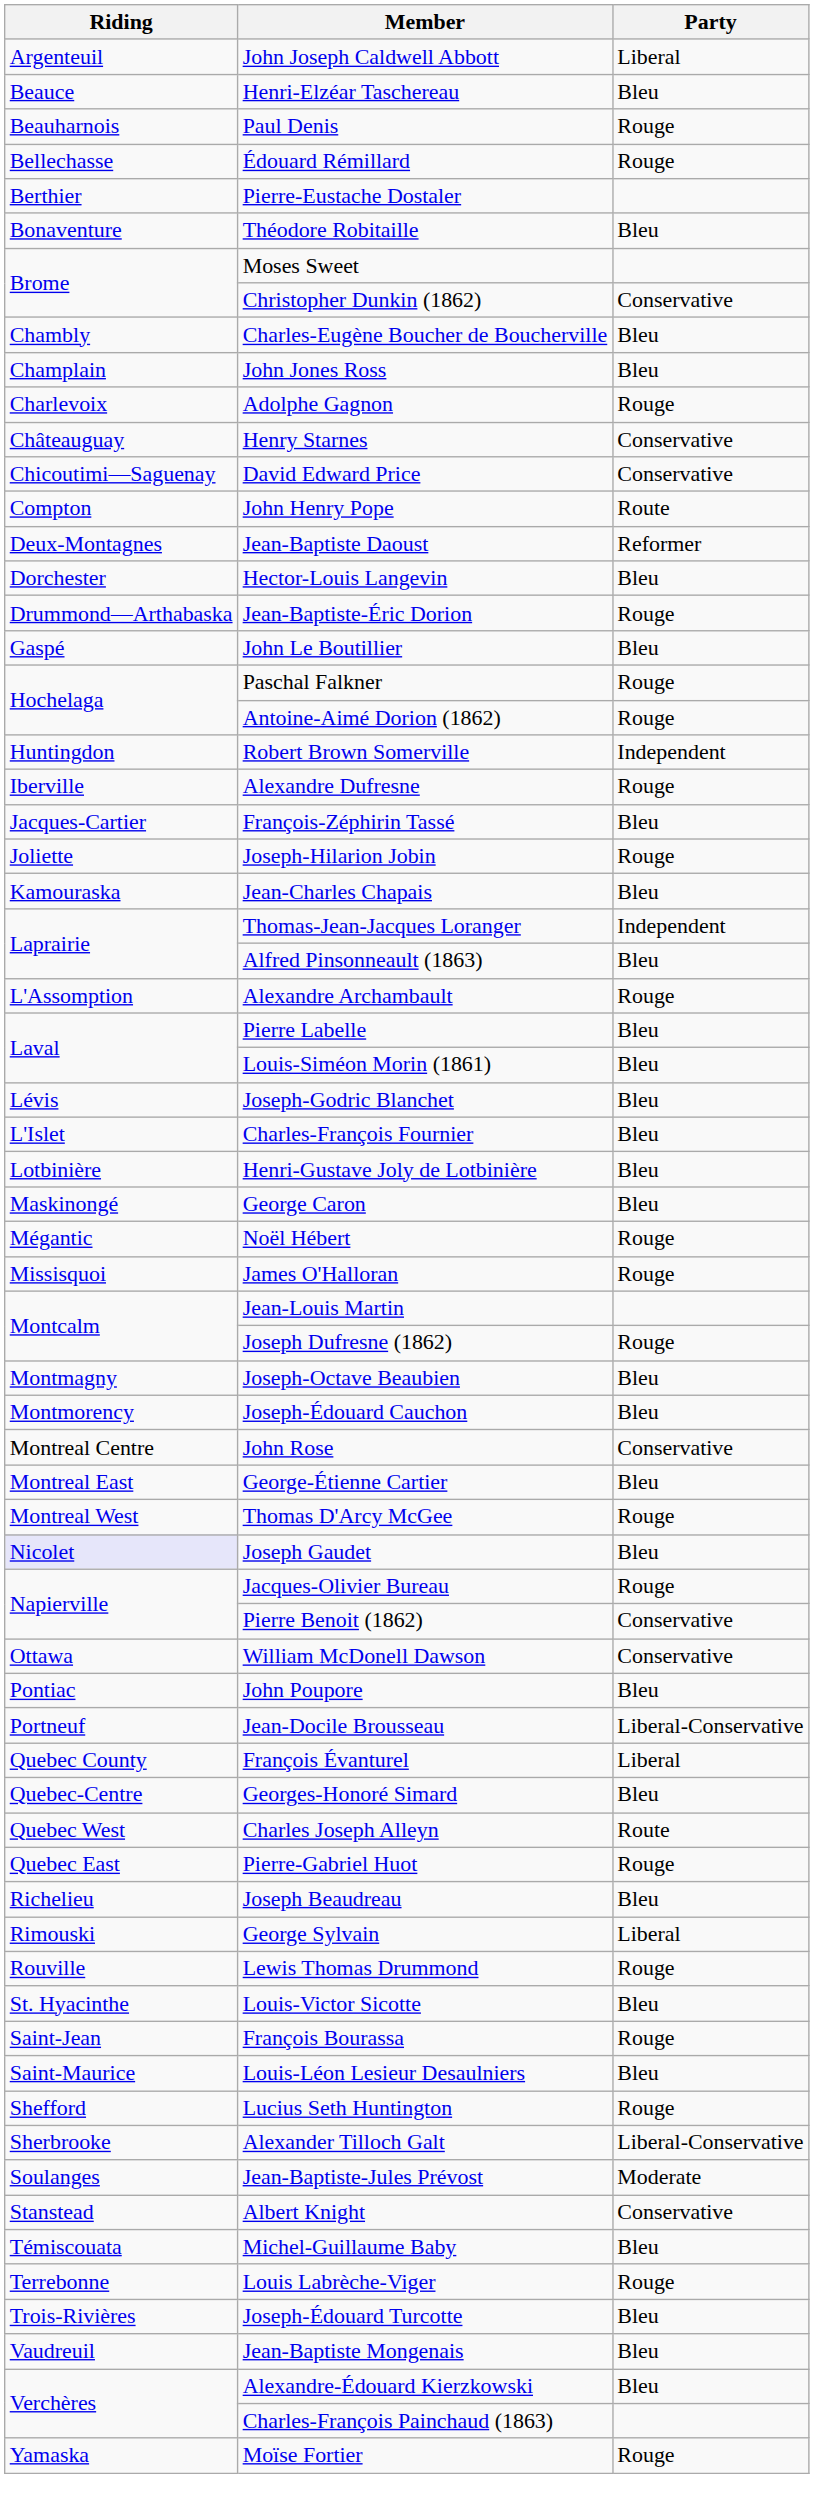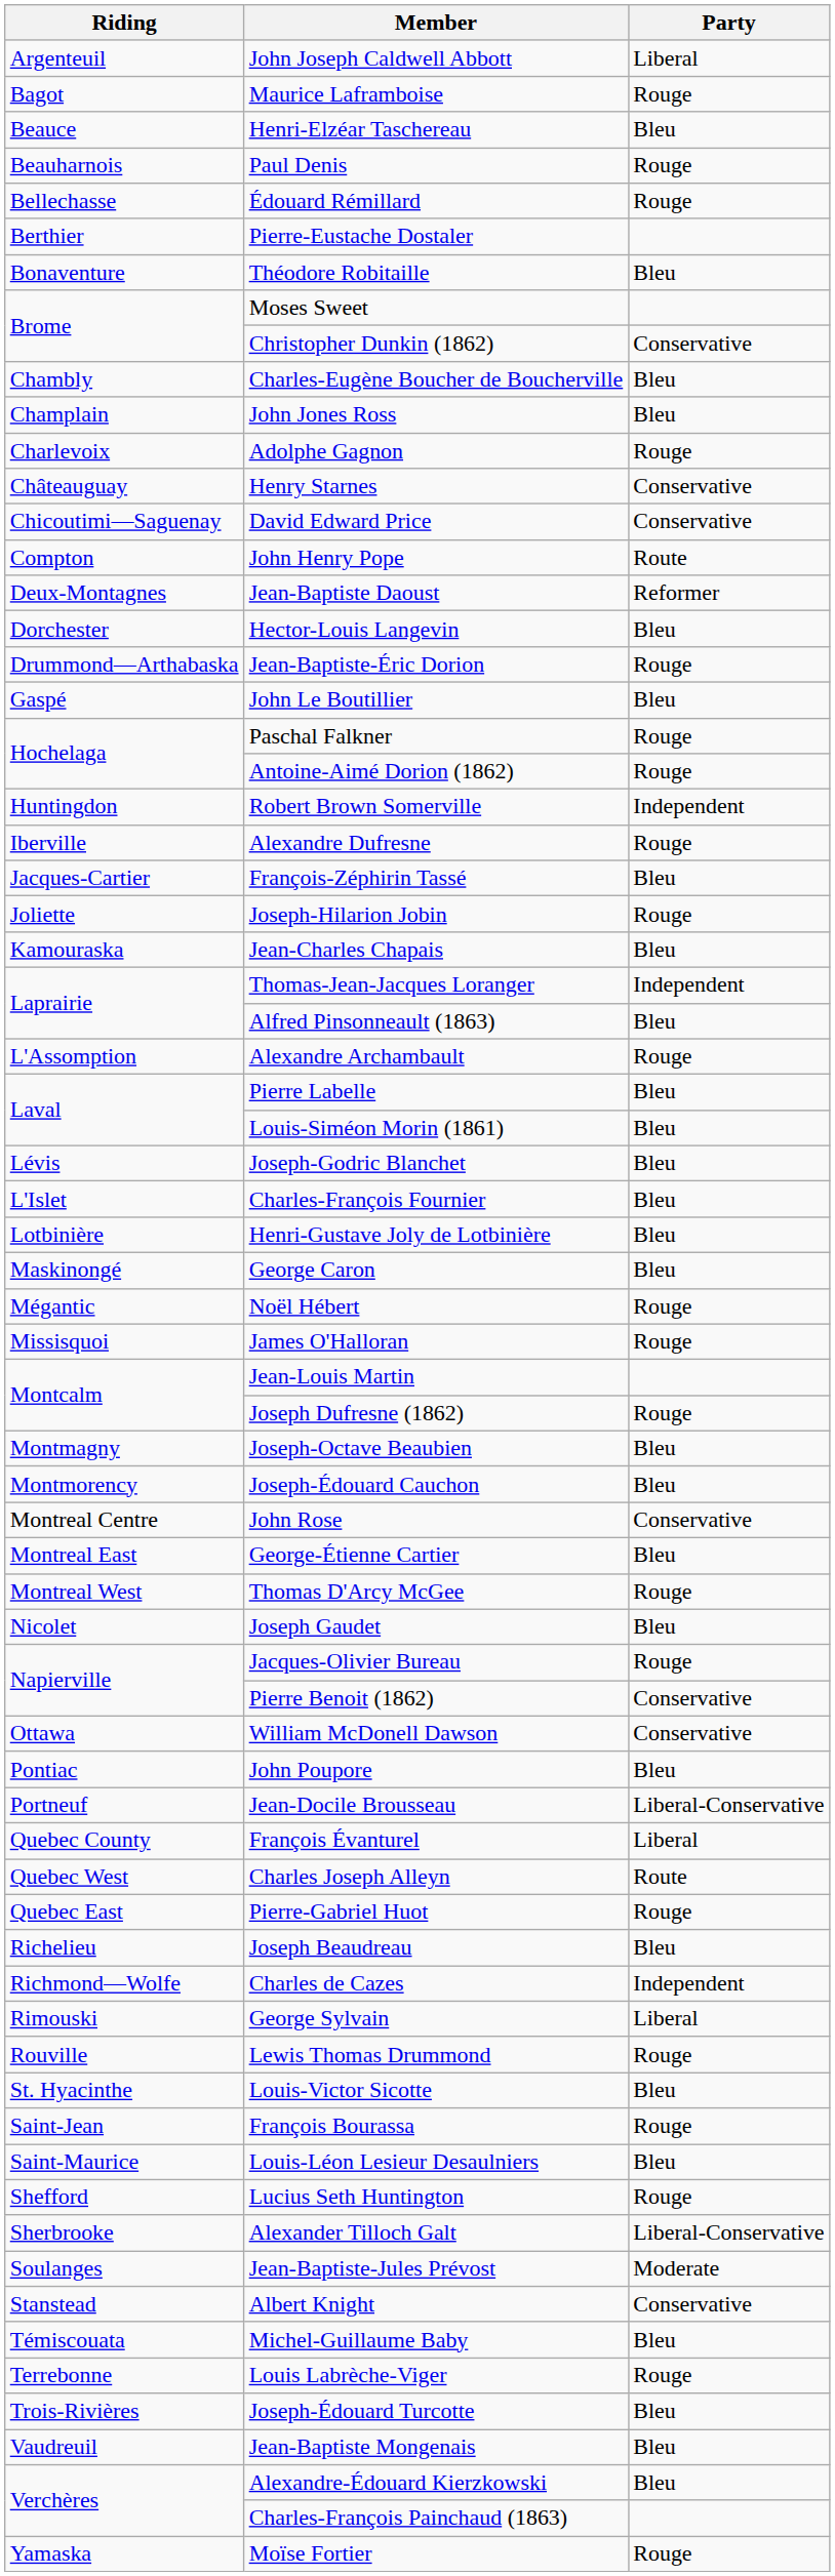+ row: Bagot | Maurice Laframboise | Rouge
Joseph Gaudet | Riding: lavender background -> no background
- row: Quebec-Centre | Georges-Honoré Simard | Bleu
+ row: Richmond—Wolfe | Charles de Cazes | Independent
